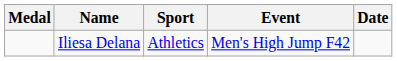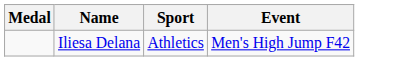- column: Date
